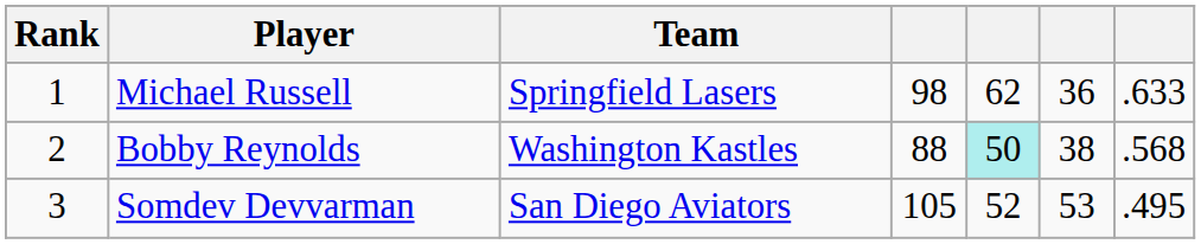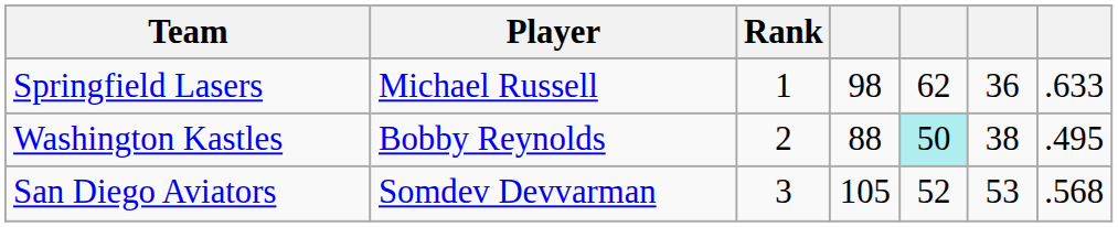columns swapped: Rank <-> Team
Bobby Reynolds | column 7: .568 -> .495
Somdev Devvarman | column 7: .495 -> .568
